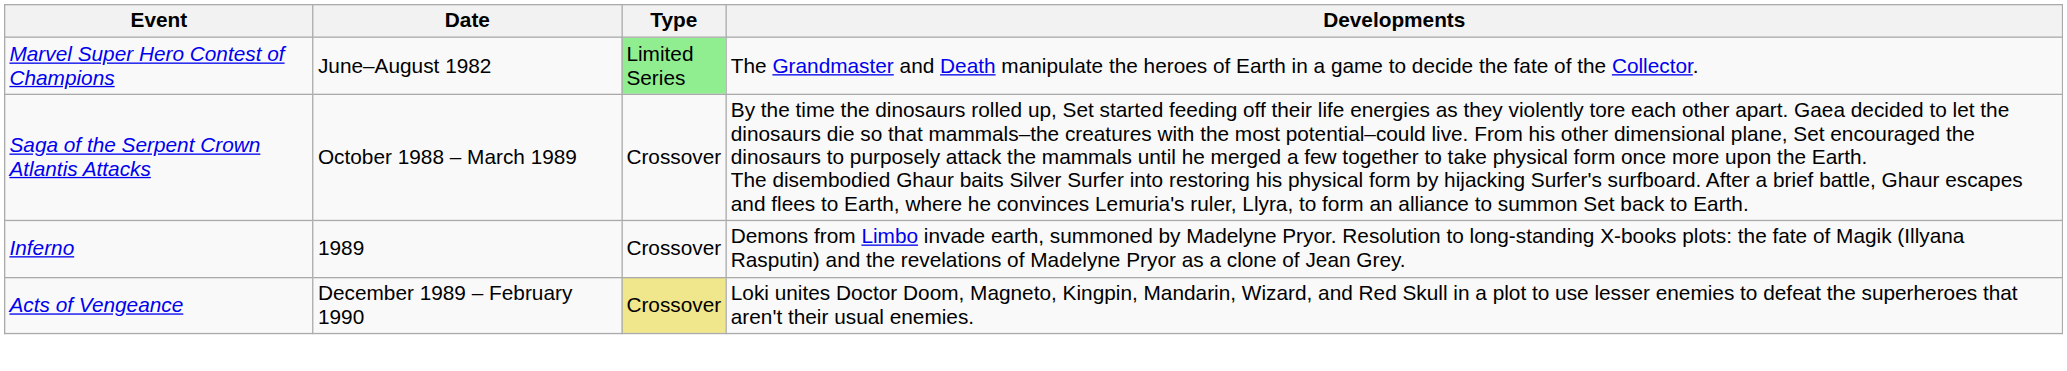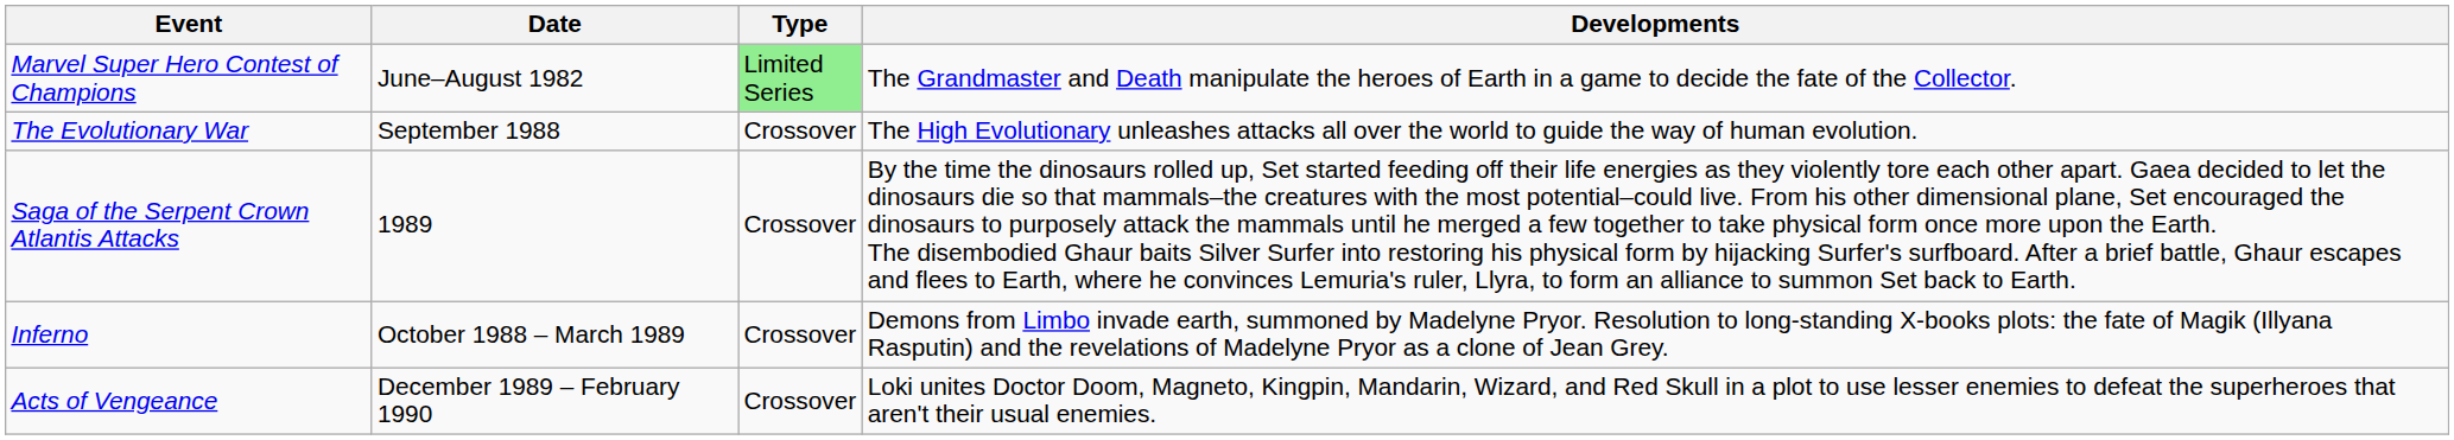+ row: The Evolutionary War | September 1988 | Crossover | The High Evolutionary unleashes attacks all over the world to guide the way of human evolution.
Saga of the Serpent Crown Atlantis Attacks | Date: October 1988 – March 1989 -> 1989
Inferno | Date: 1989 -> October 1988 – March 1989
Acts of Vengeance | Type: khaki background -> no background
